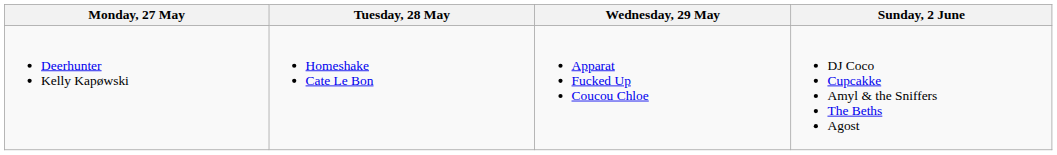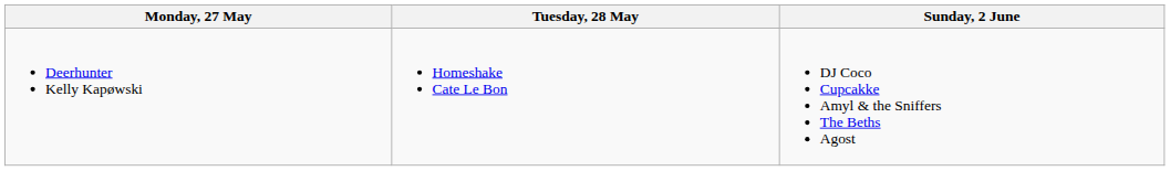- column: Wednesday, 29 May | Apparat Fucked Up Coucou Chloe
